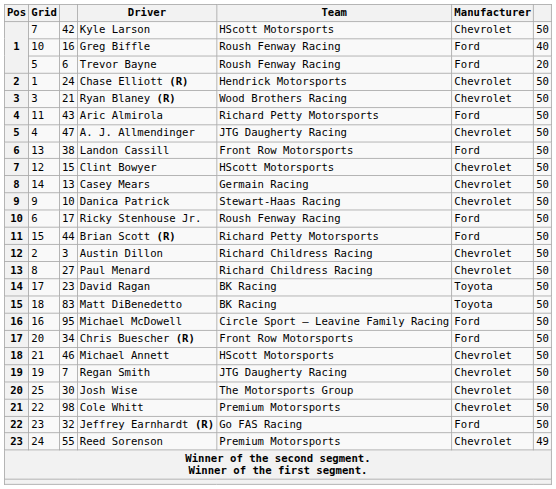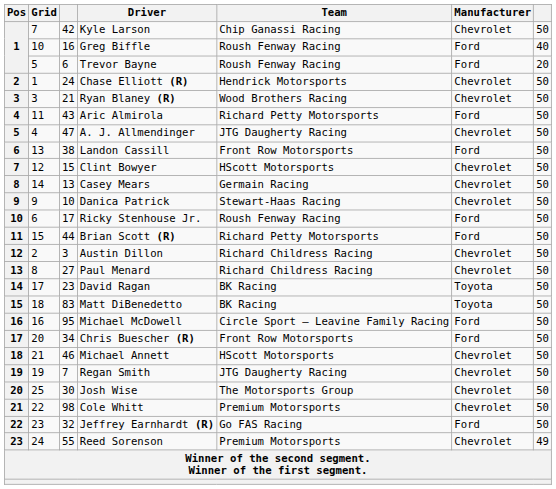Kyle Larson | Team: HScott Motorsports -> Chip Ganassi Racing
